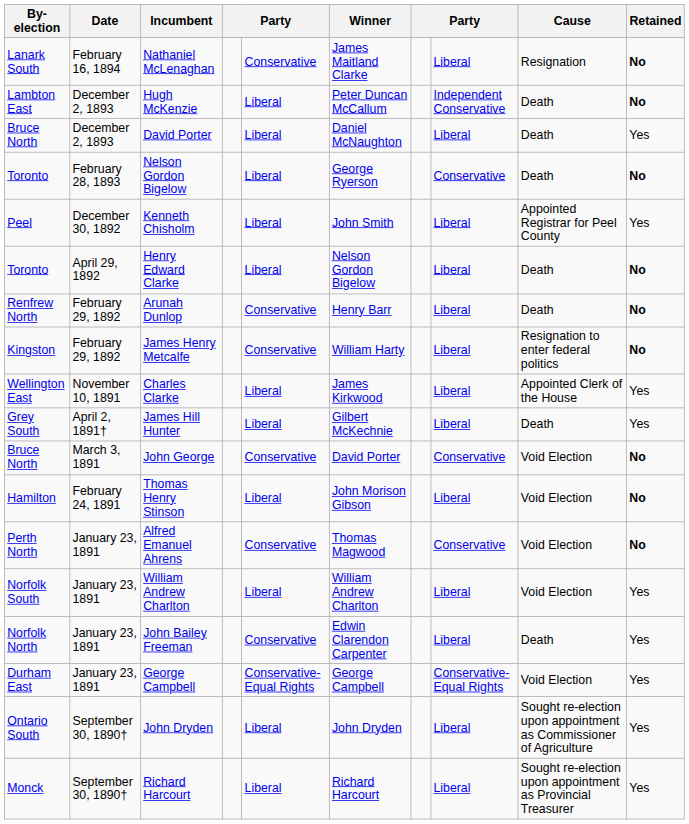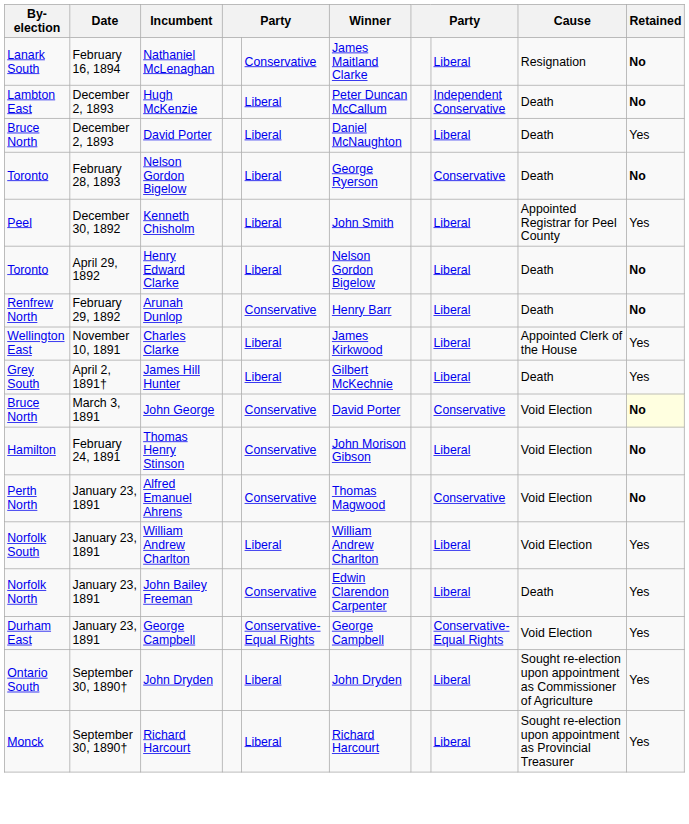- row: Kingston | February 29, 1892 | James Henry Metcalfe | Conservative | William Harty | Liberal | Resignation to enter federal politics | No
John George | Retained: no background -> lightyellow background
Thomas Henry Stinson | column 5: Liberal -> Conservative
